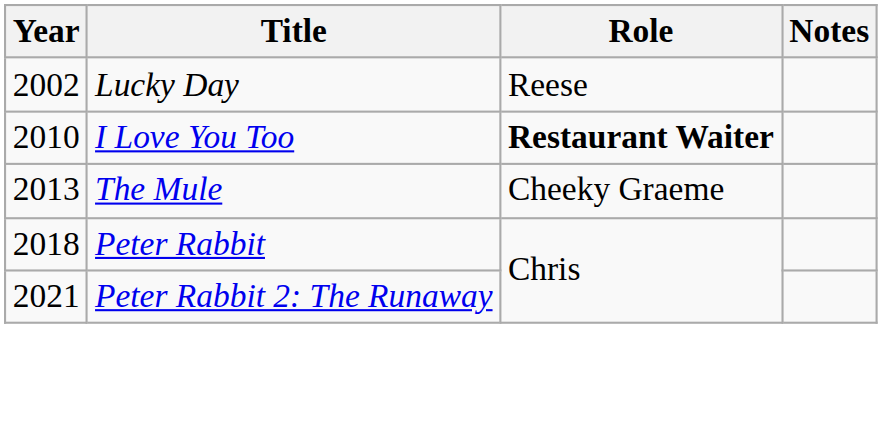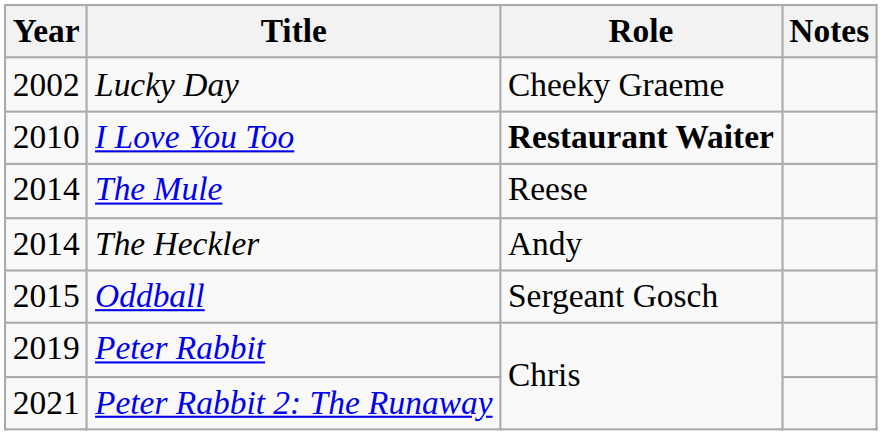Lucky Day | Role: Reese -> Cheeky Graeme
The Mule | Year: 2013 -> 2014
The Mule | Role: Cheeky Graeme -> Reese
+ row: 2014 | The Heckler | Andy
+ row: 2015 | Oddball | Sergeant Gosch
Peter Rabbit | Year: 2018 -> 2019
